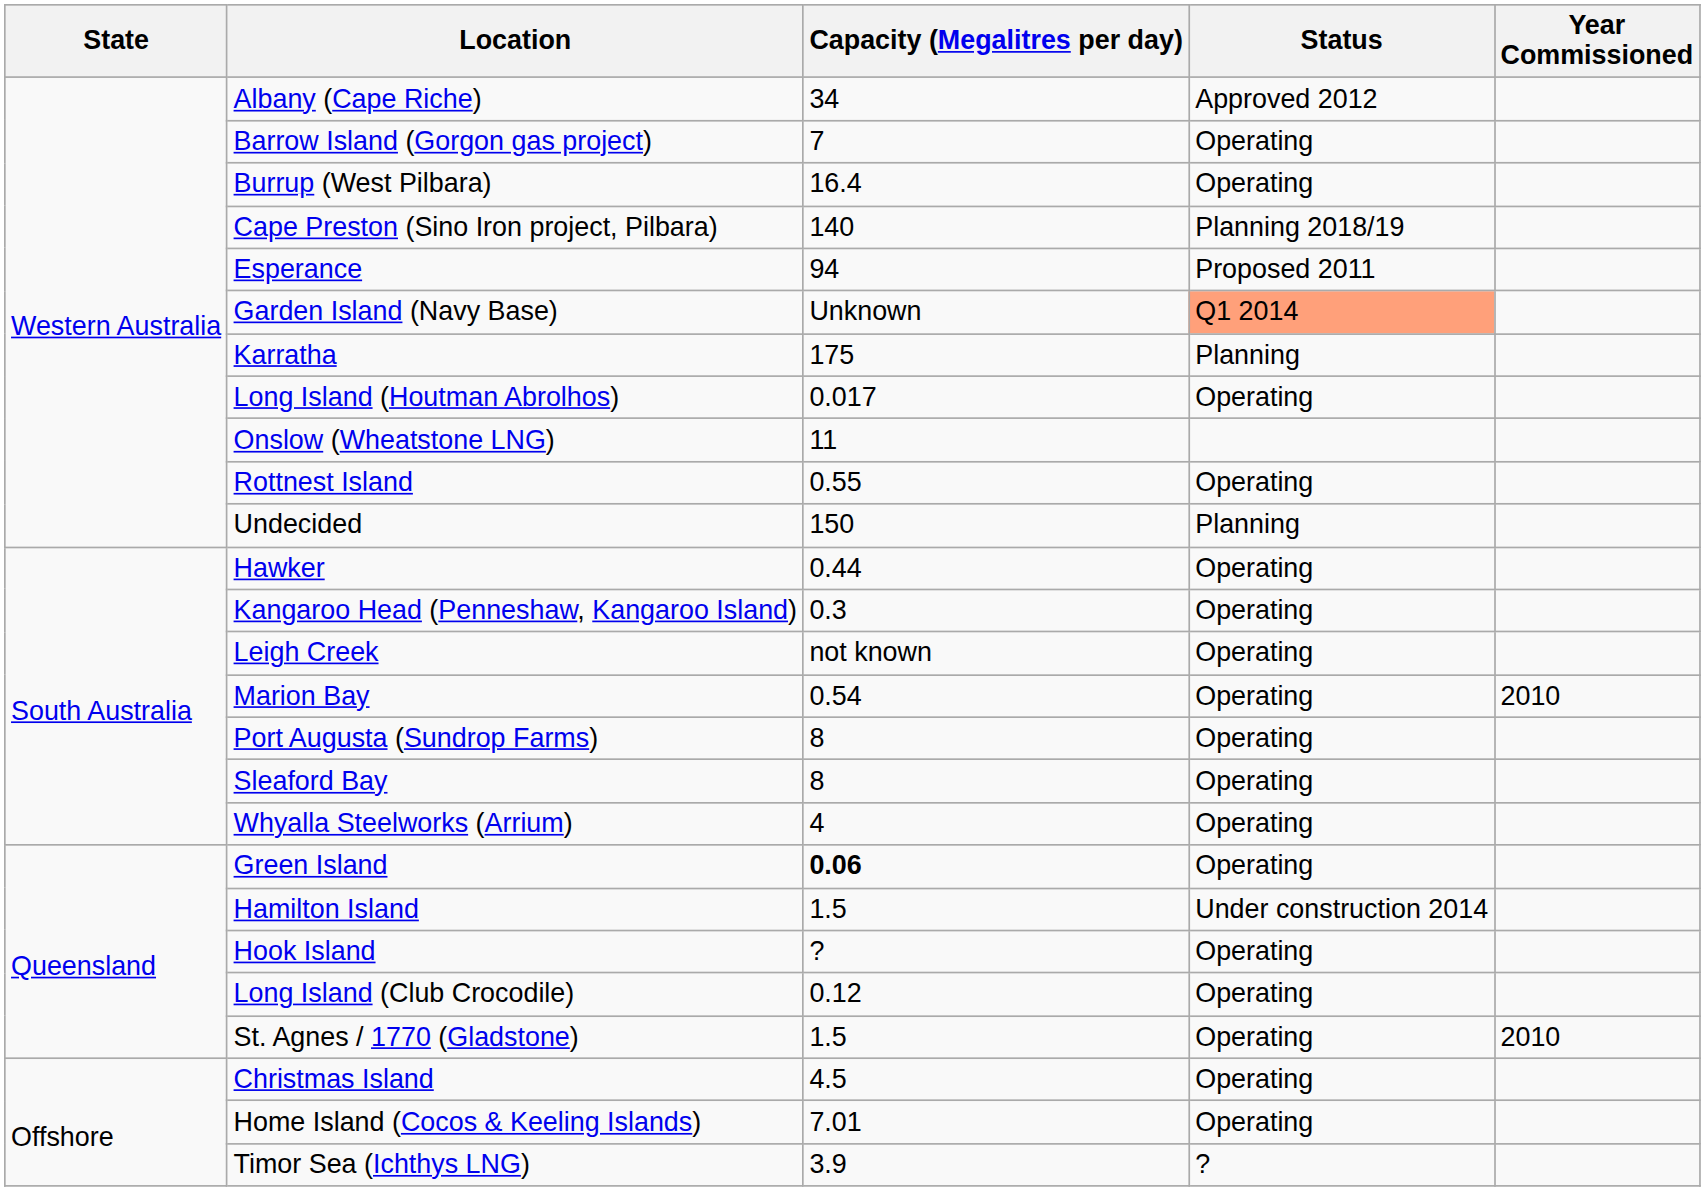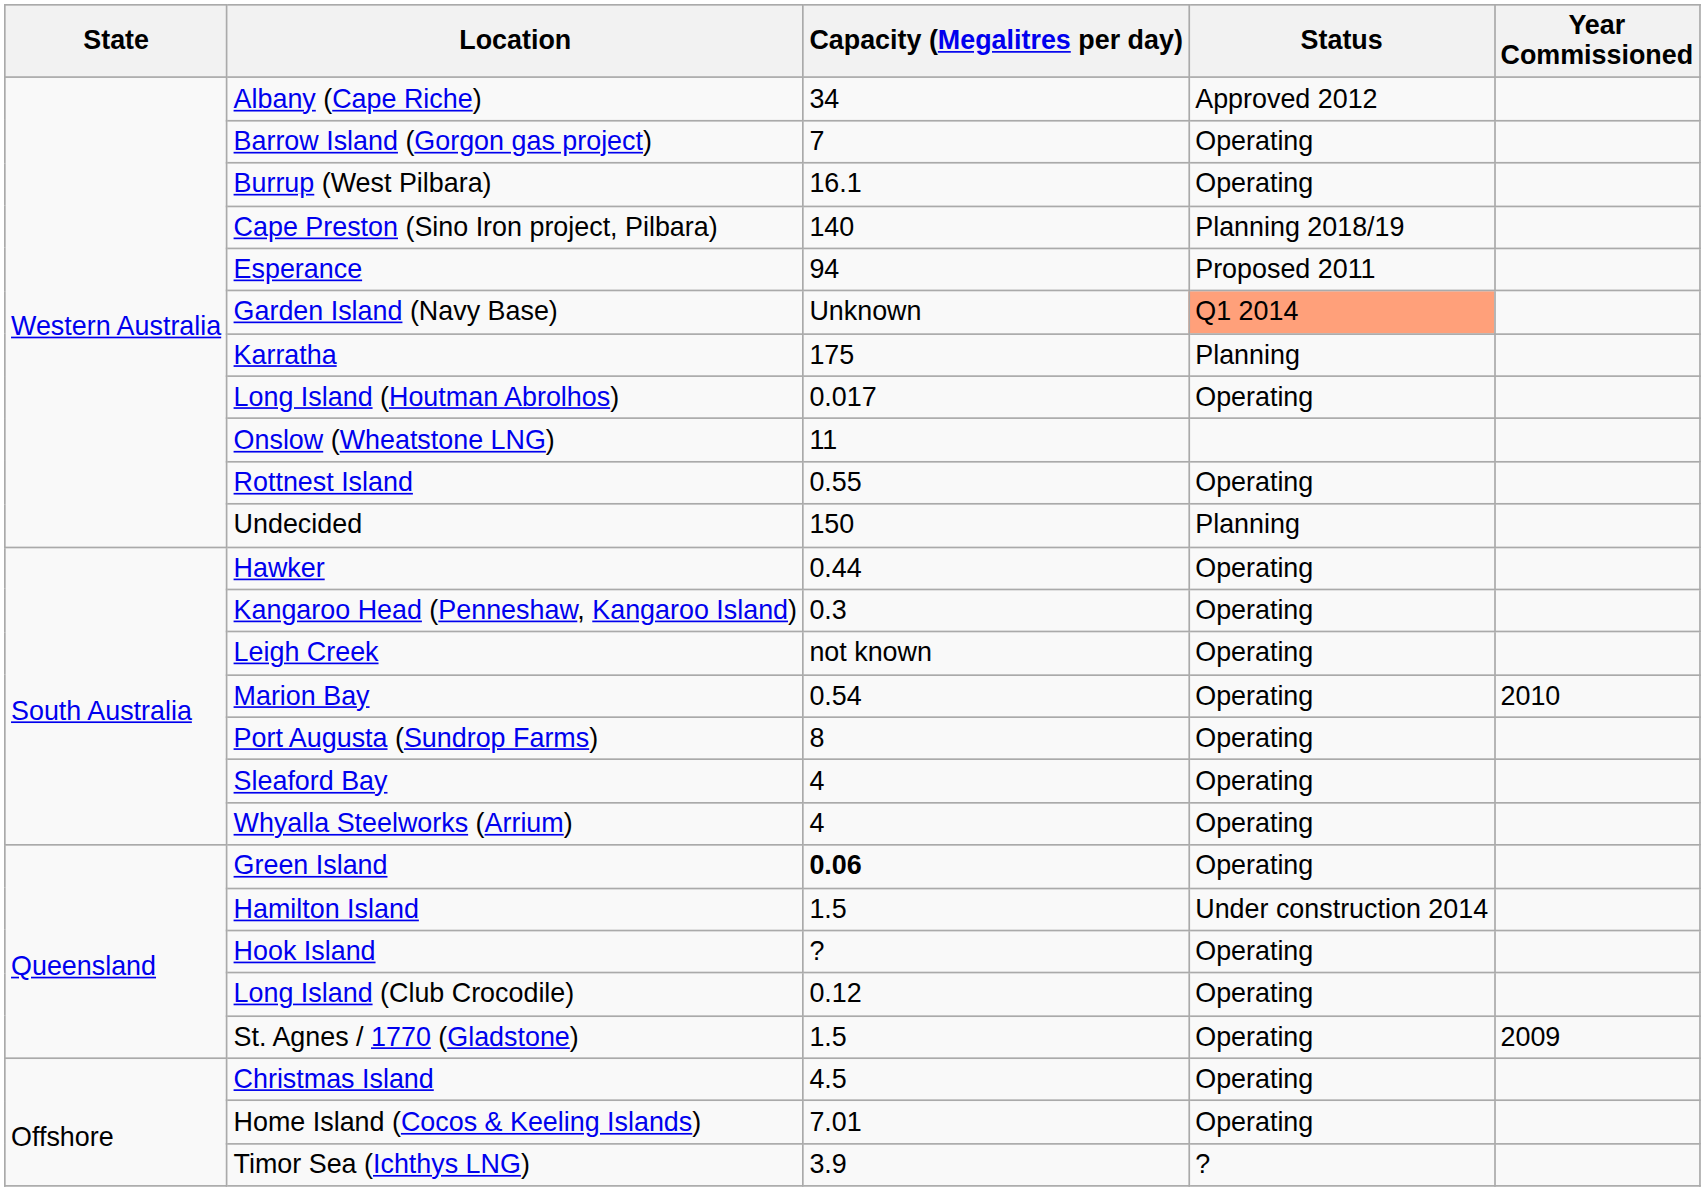Burrup (West Pilbara) | Capacity (Megalitres per day): 16.4 -> 16.1
Sleaford Bay | Capacity (Megalitres per day): 8 -> 4
St. Agnes / 1770 (Gladstone) | Year Commissioned: 2010 -> 2009
